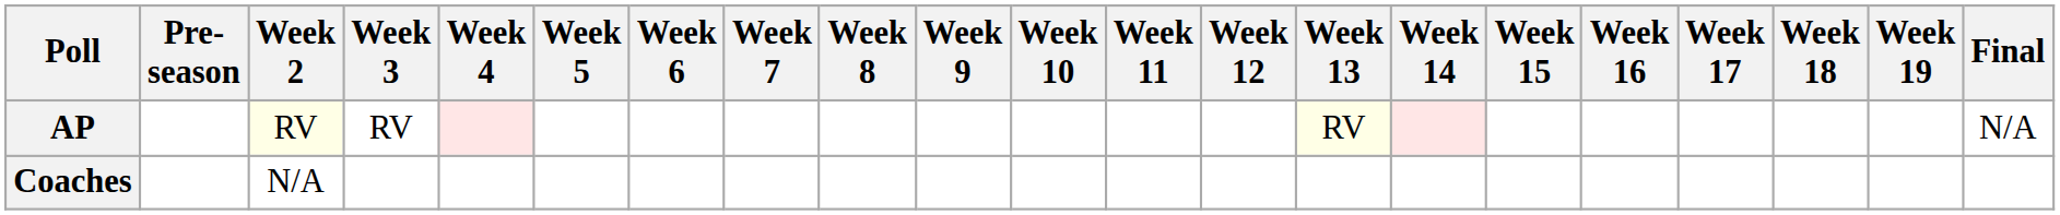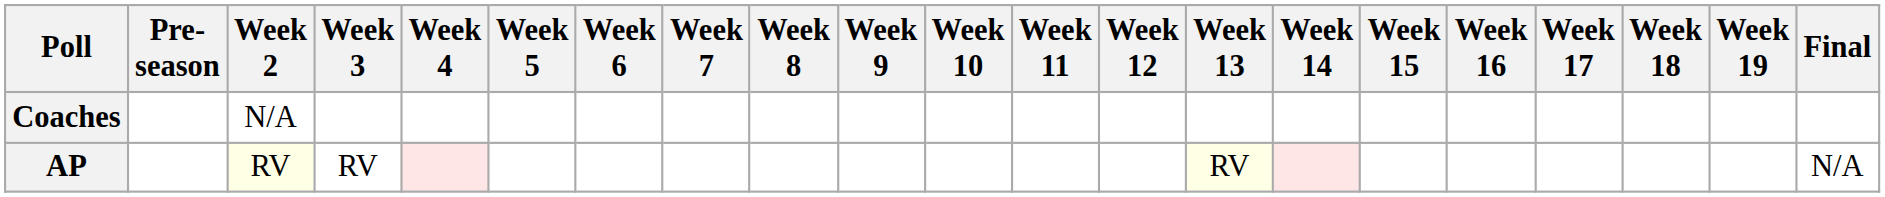rows swapped: AP <-> Coaches
